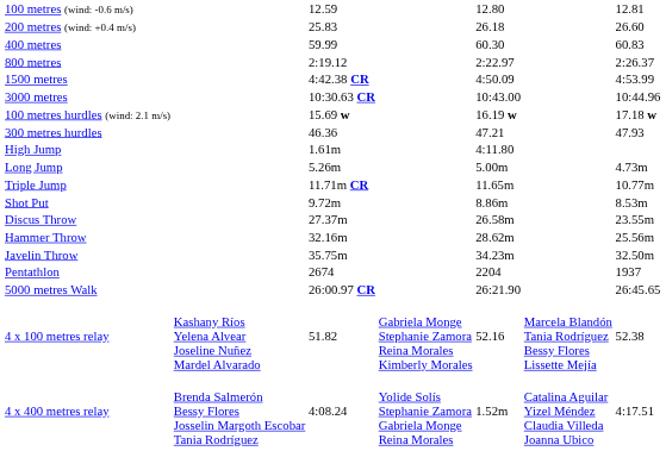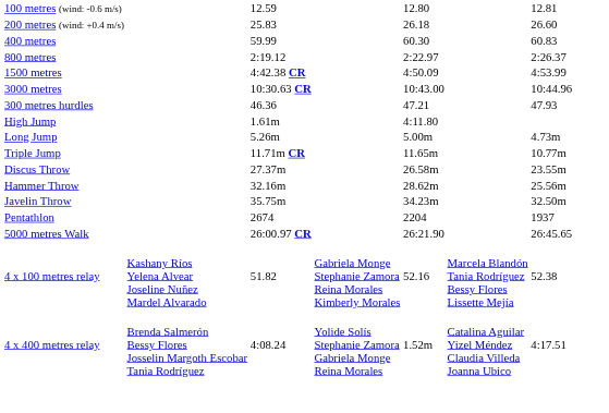- row: 100 metres hurdles (wind: 2.1 m/s) | 15.69 w | 16.19 w | 17.18 w
- row: Shot Put | 9.72m | 8.86m | 8.53m
